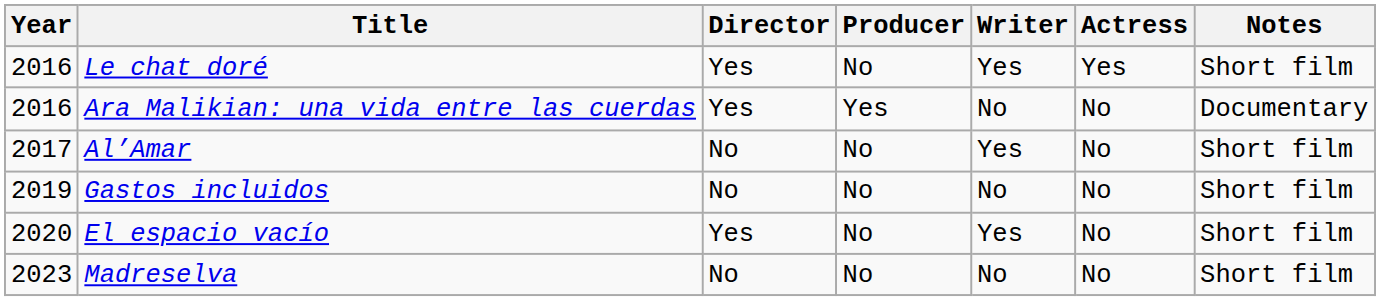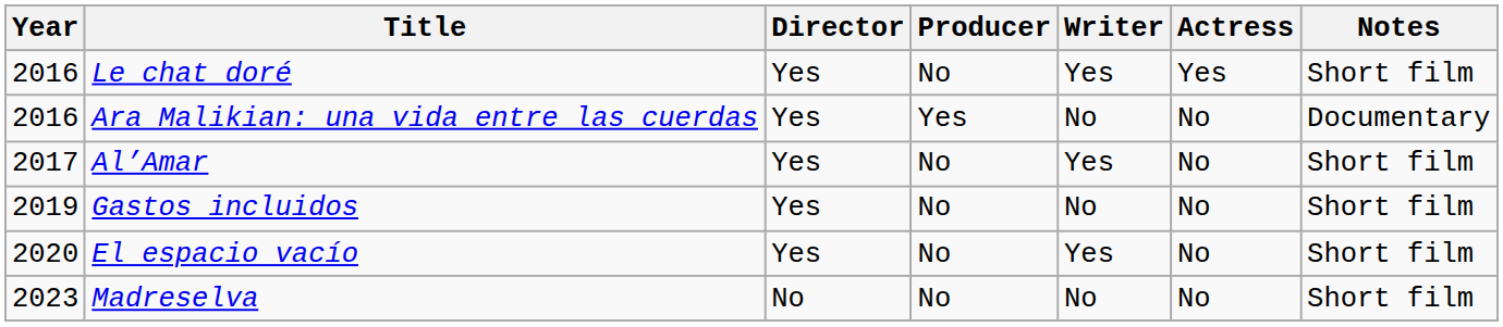Al’Amar | Director: No -> Yes
Gastos incluidos | Director: No -> Yes
